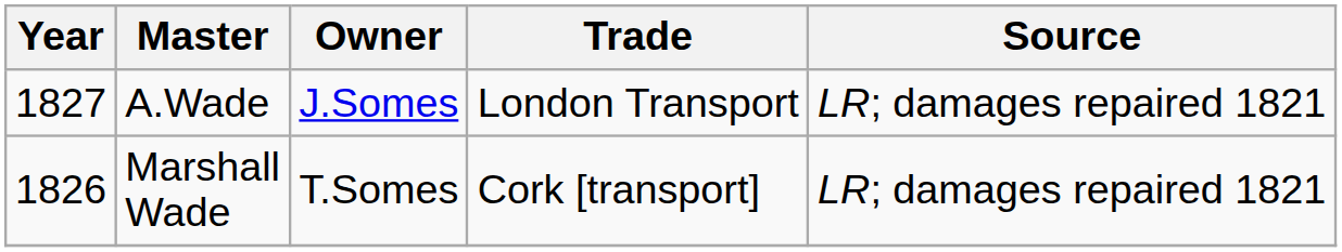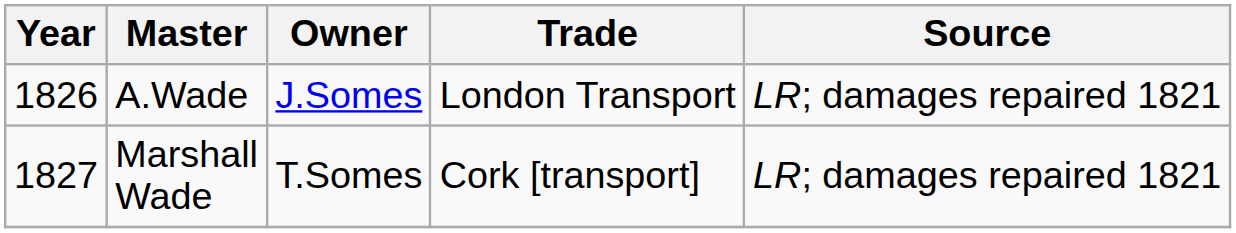A.Wade | Year: 1827 -> 1826
Marshall Wade | Year: 1826 -> 1827
